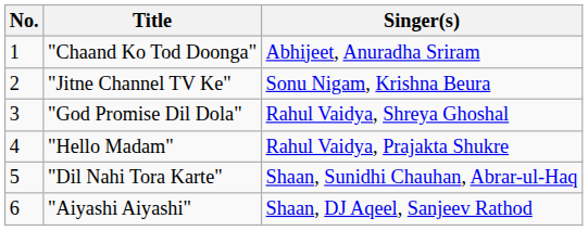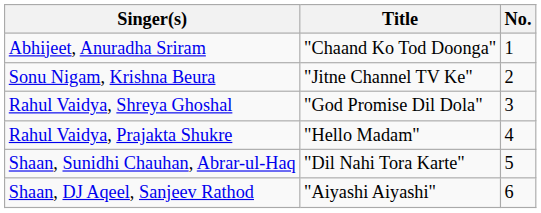columns swapped: No. <-> Singer(s)
